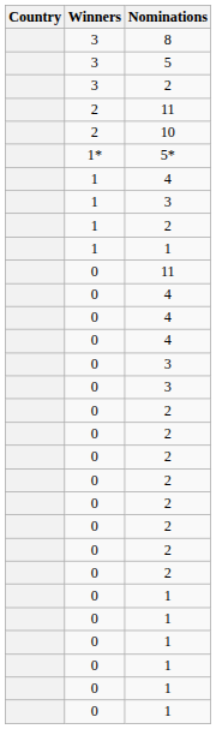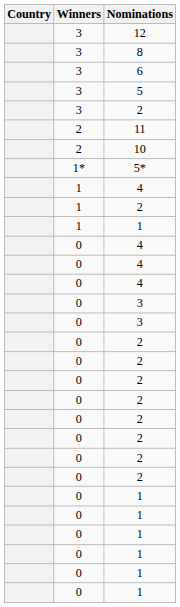+ row: 3 | 12
+ row: 3 | 6
- row: 1 | 3
- row: 0 | 11
